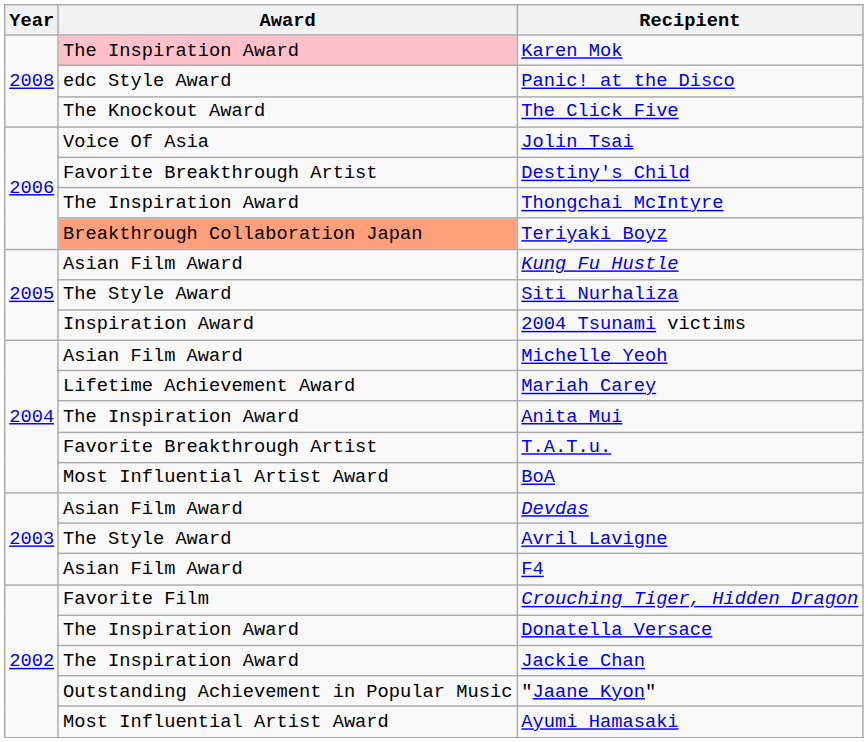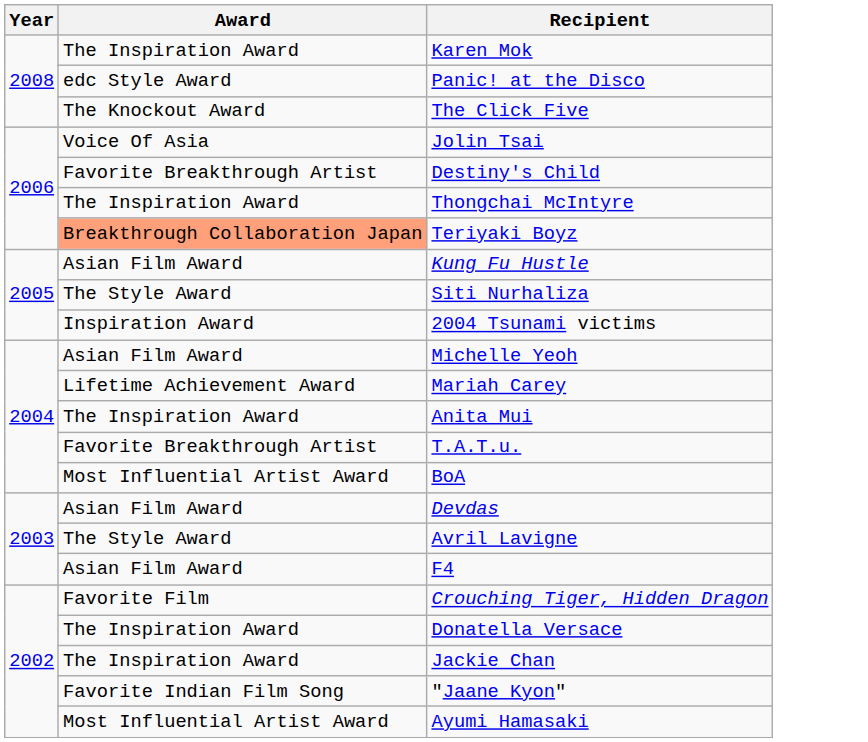Karen Mok | Award: pink background -> no background
"Jaane Kyon" | Award: Outstanding Achievement in Popular Music -> Favorite Indian Film Song
